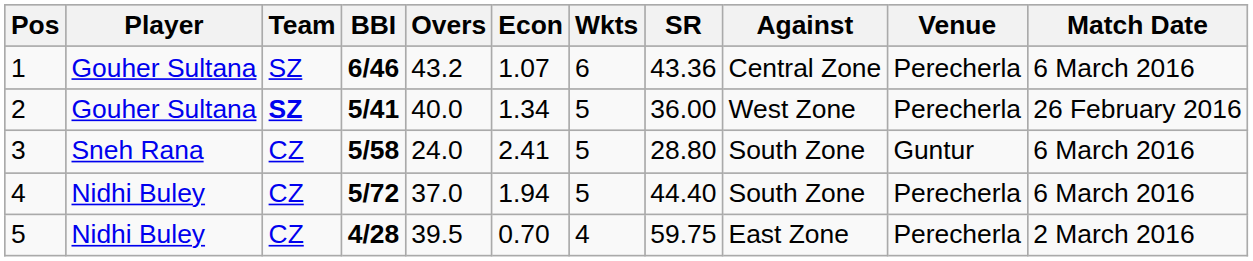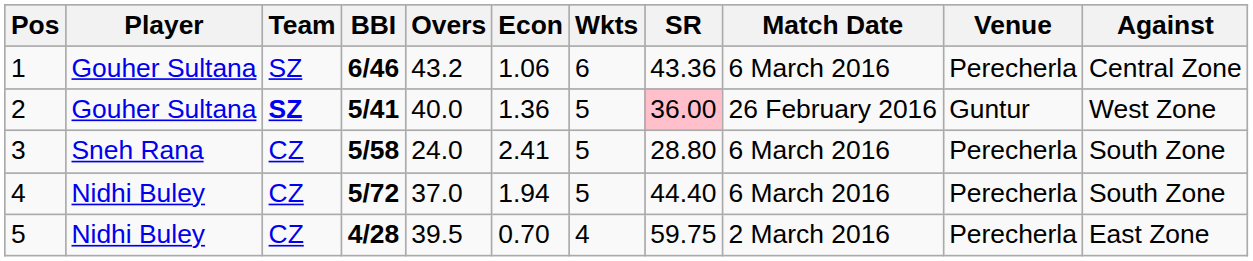columns swapped: Against <-> Match Date
1 | Econ: 1.07 -> 1.06
2 | Econ: 1.34 -> 1.36
2 | SR: no background -> pink background
2 | Venue: Perecherla -> Guntur
3 | Venue: Guntur -> Perecherla
